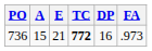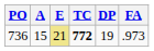736 | E: no background -> khaki background
736 | DP: 16 -> 19
